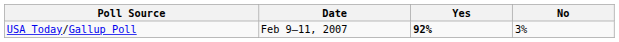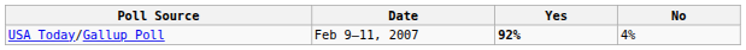USA Today/Gallup Poll | No: 3% -> 4%
